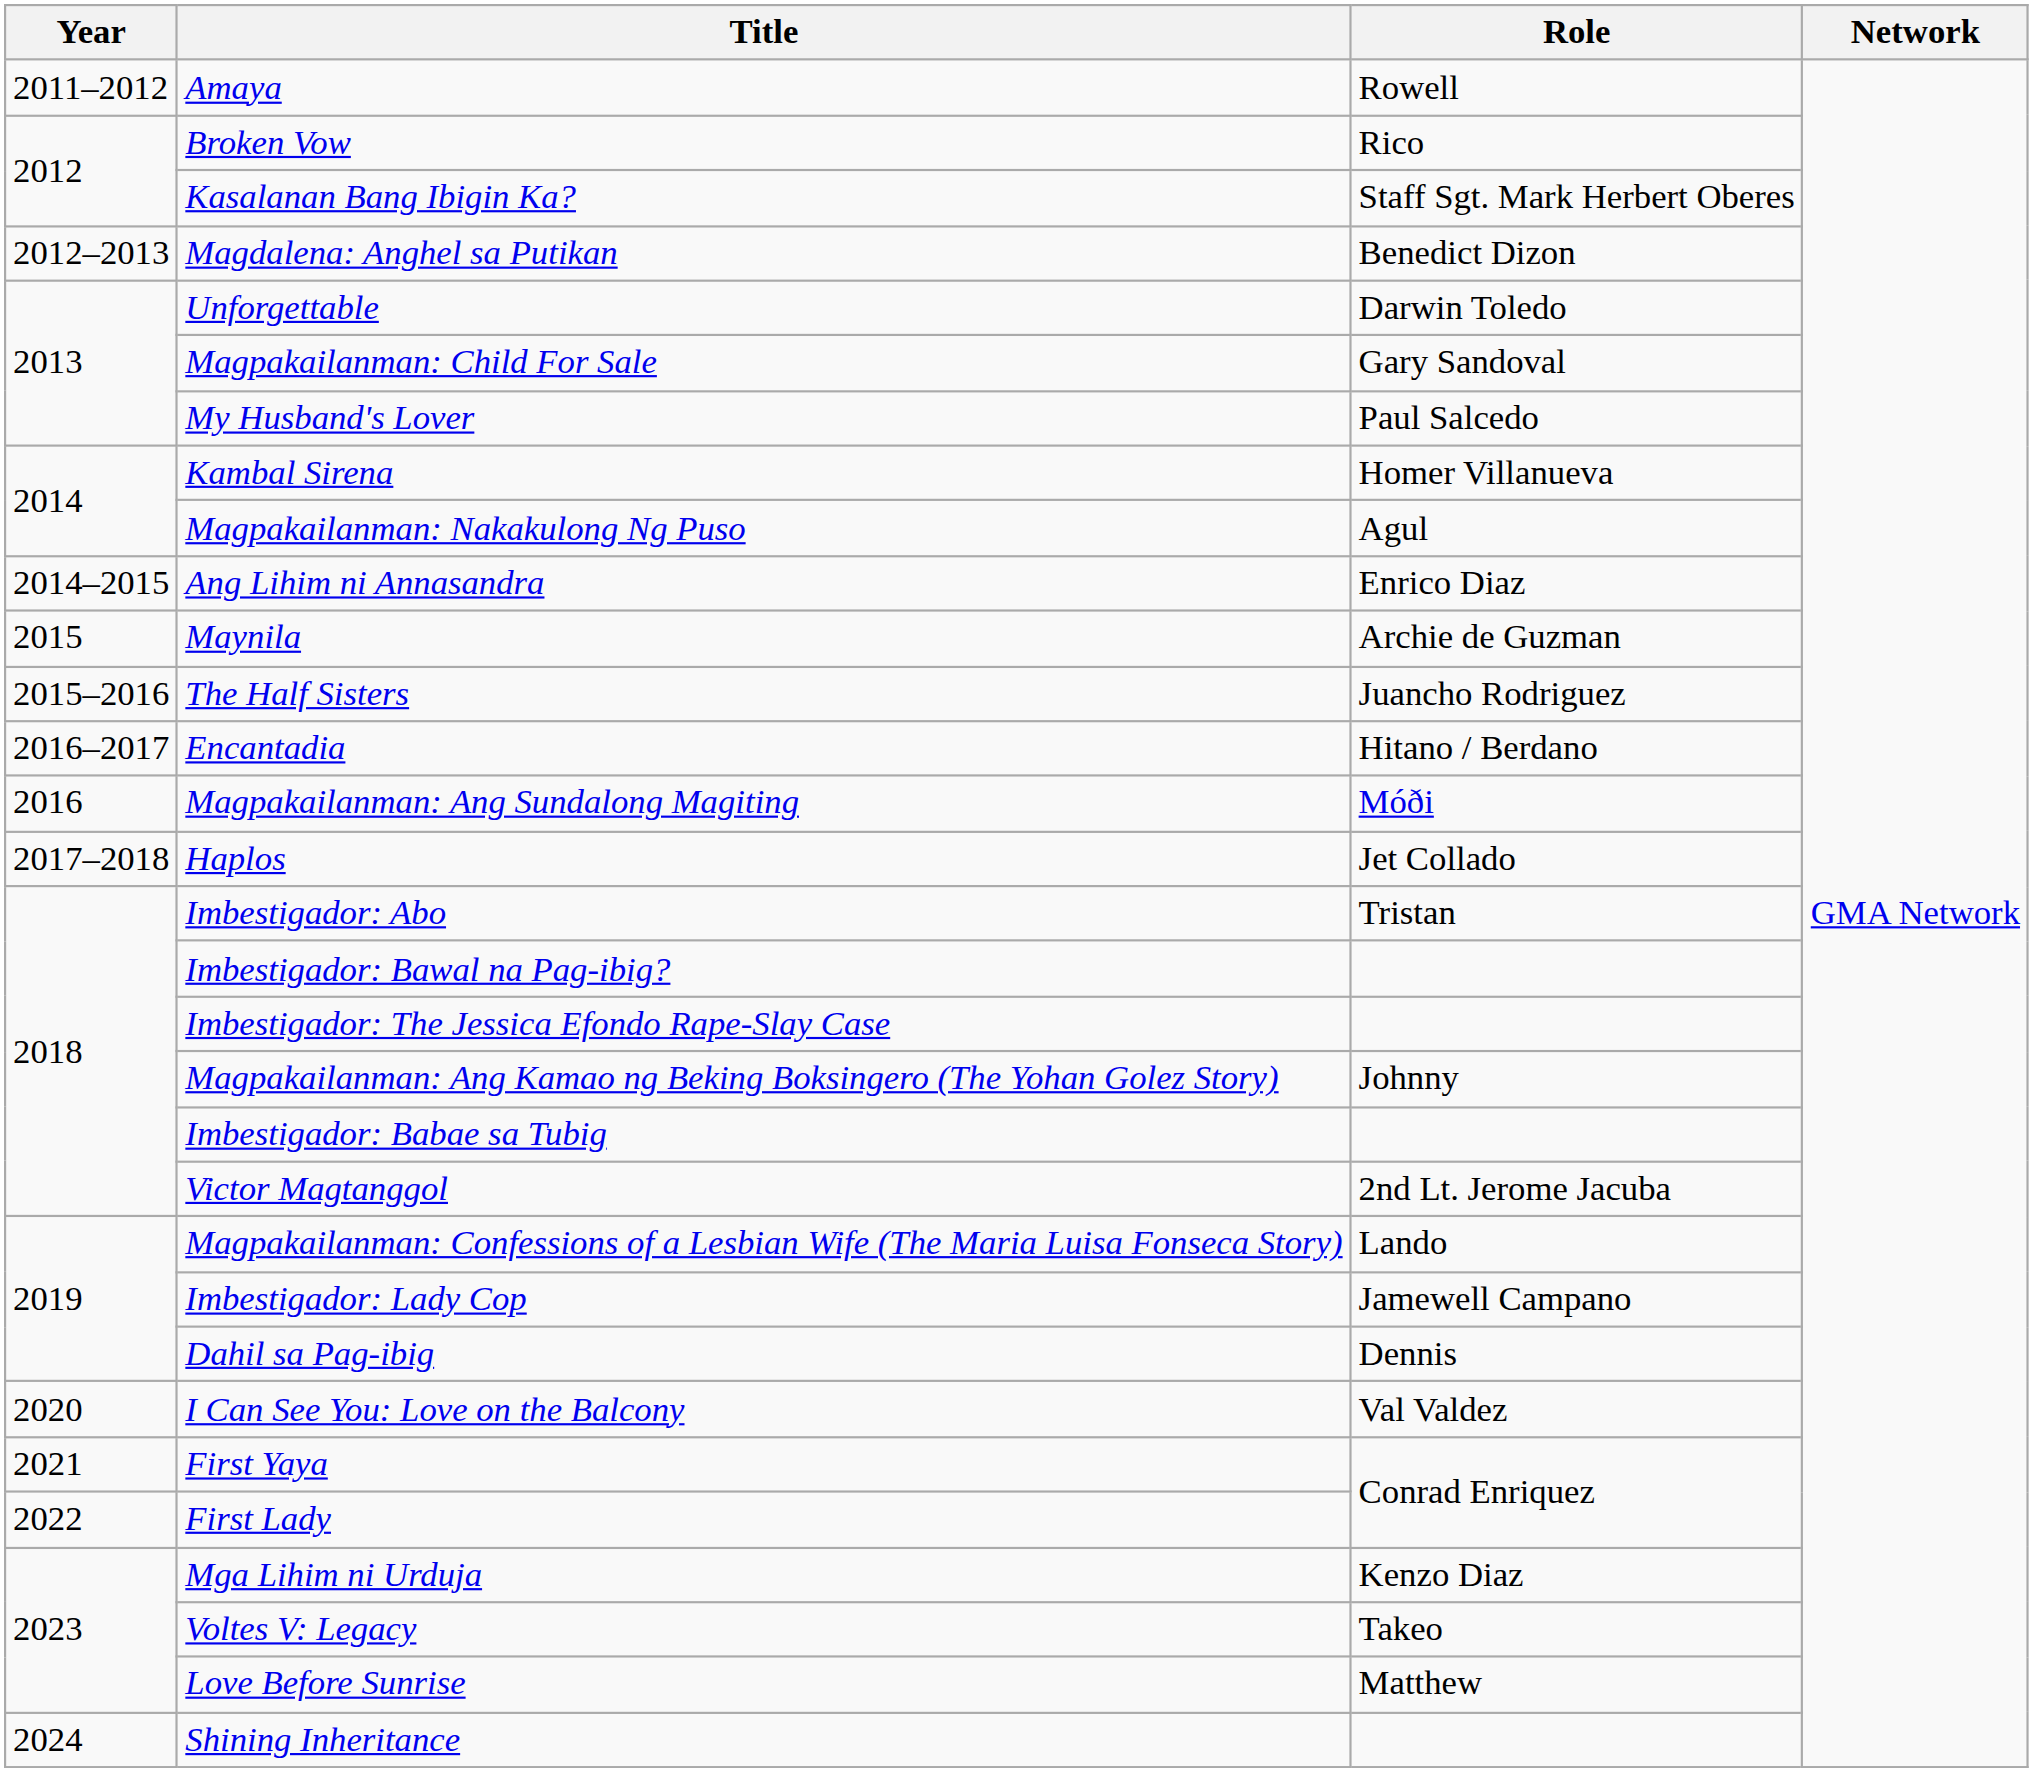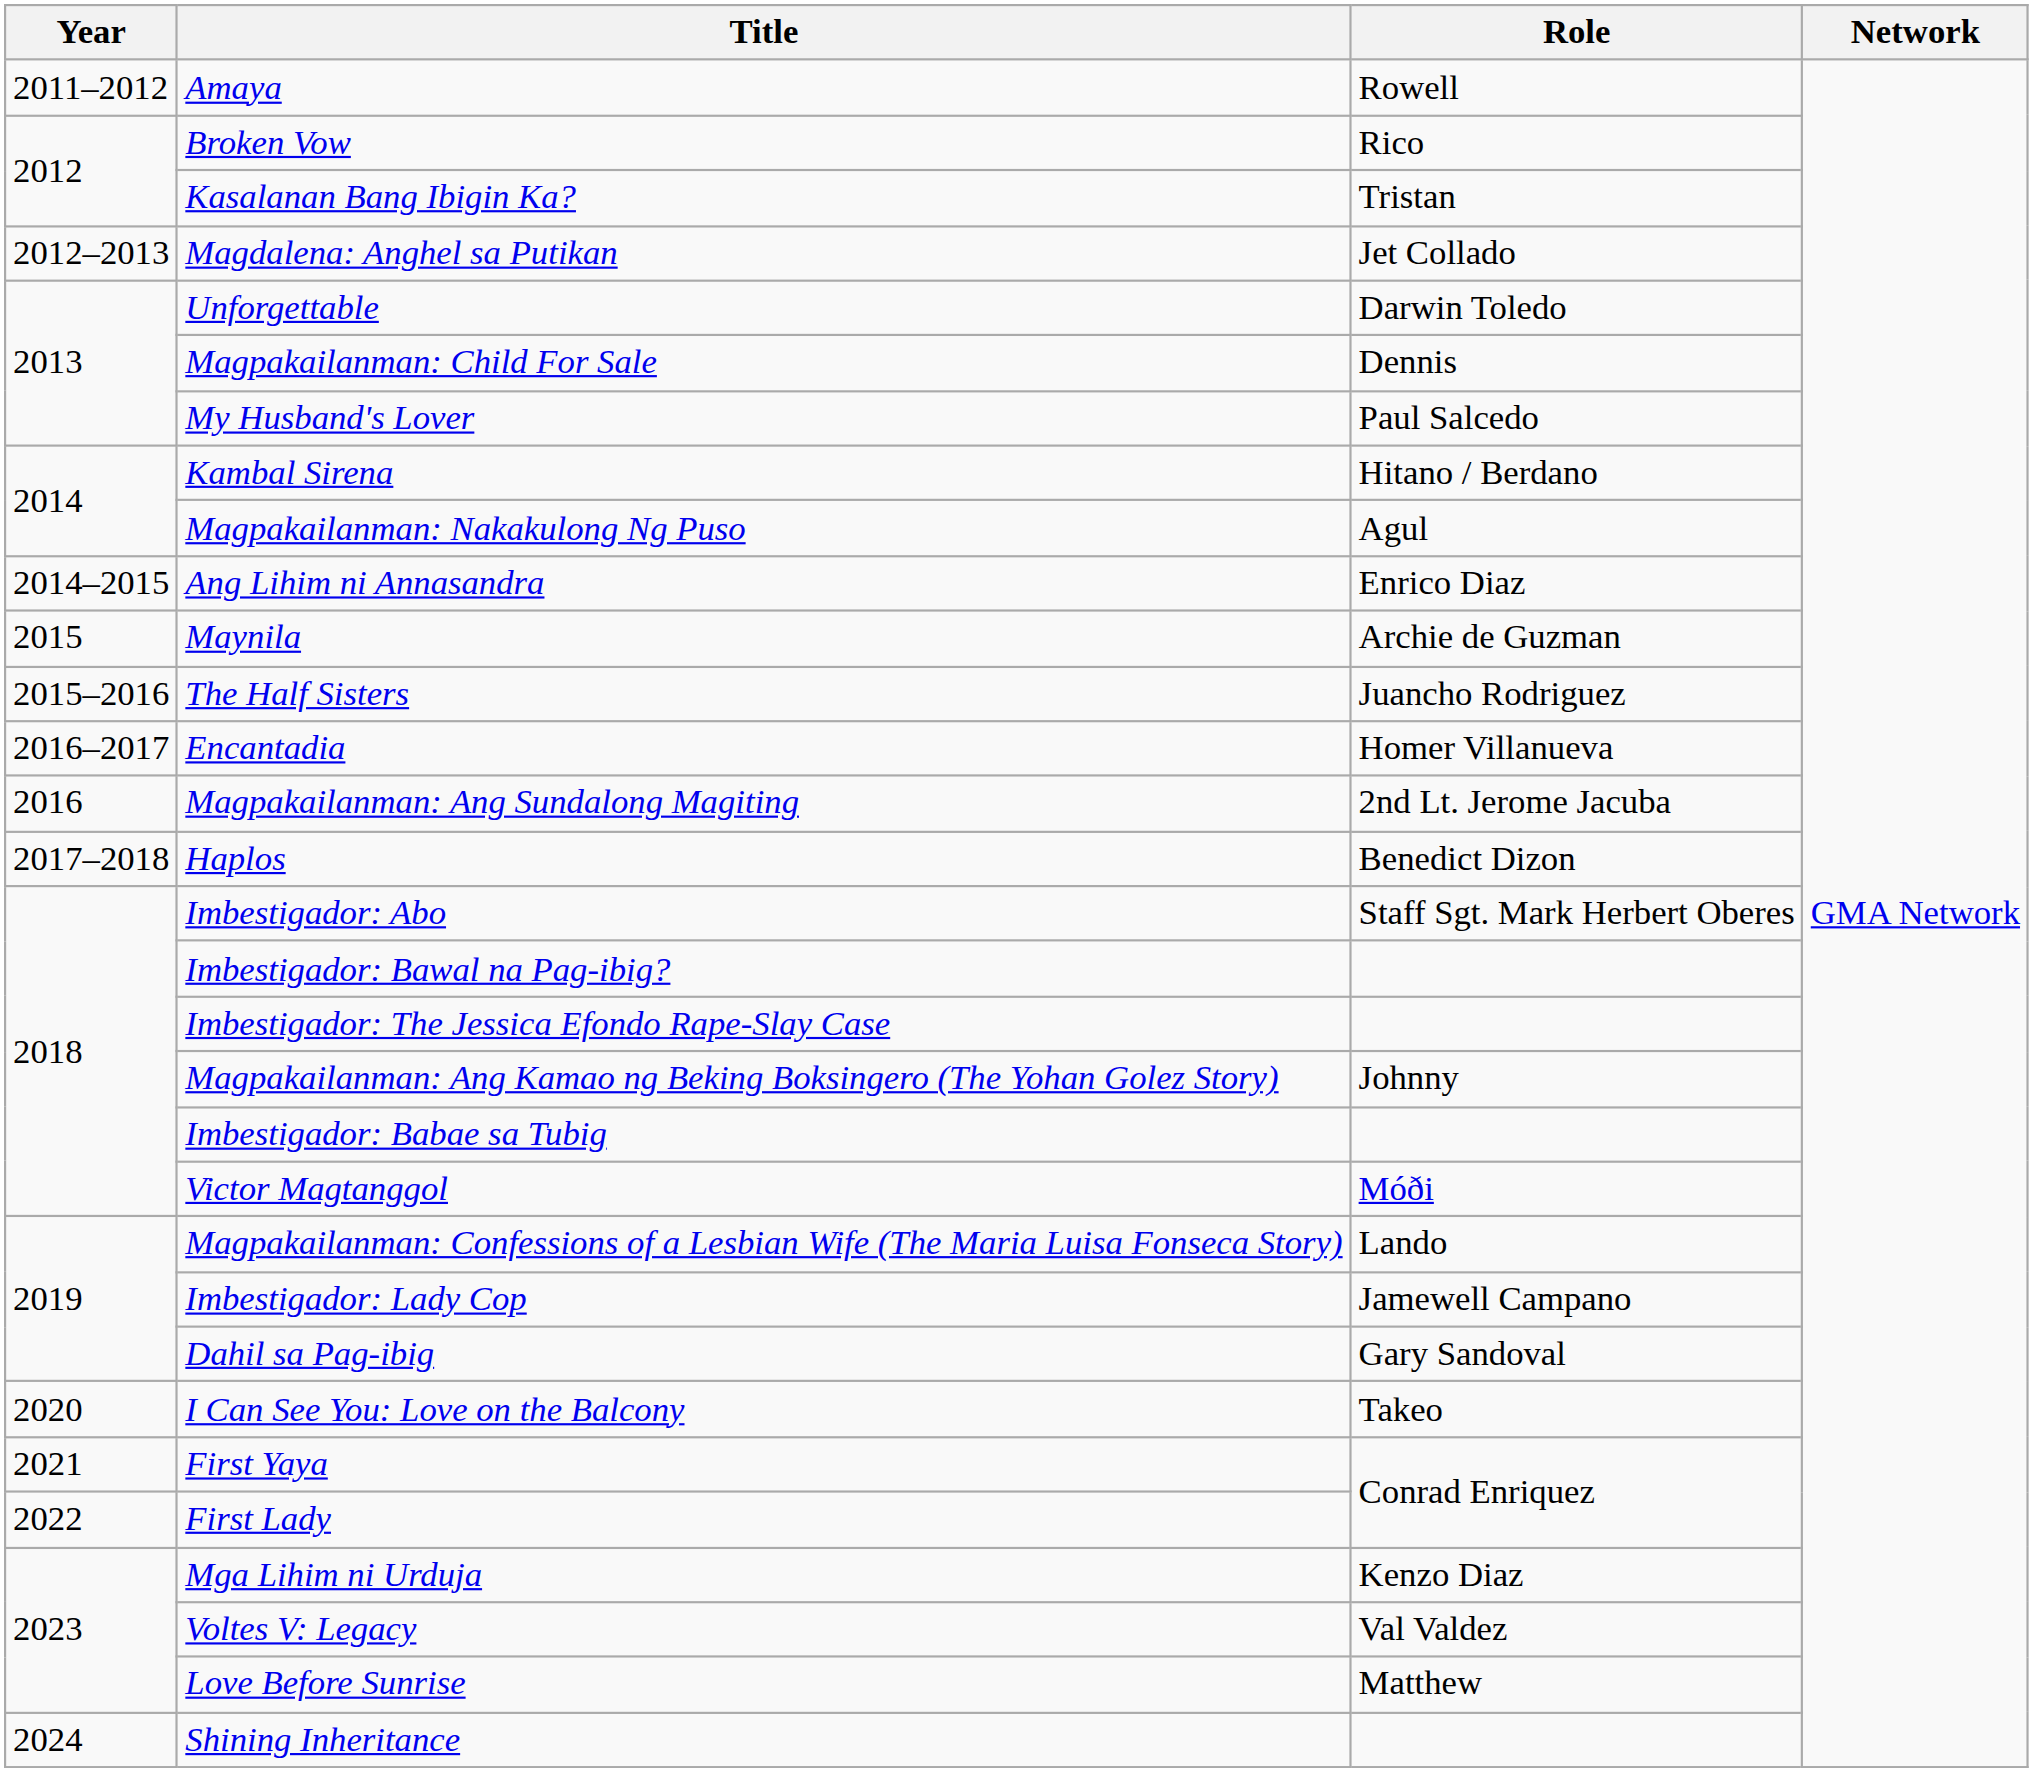Kasalanan Bang Ibigin Ka? | Role: Staff Sgt. Mark Herbert Oberes -> Tristan
Magdalena: Anghel sa Putikan | Role: Benedict Dizon -> Jet Collado
Magpakailanman: Child For Sale | Role: Gary Sandoval -> Dennis
Kambal Sirena | Role: Homer Villanueva -> Hitano / Berdano
Encantadia | Role: Hitano / Berdano -> Homer Villanueva
Magpakailanman: Ang Sundalong Magiting | Role: Móði -> 2nd Lt. Jerome Jacuba
Haplos | Role: Jet Collado -> Benedict Dizon
Imbestigador: Abo | Role: Tristan -> Staff Sgt. Mark Herbert Oberes
Victor Magtanggol | Role: 2nd Lt. Jerome Jacuba -> Móði
Dahil sa Pag-ibig | Role: Dennis -> Gary Sandoval
I Can See You: Love on the Balcony | Role: Val Valdez -> Takeo
Voltes V: Legacy | Role: Takeo -> Val Valdez
